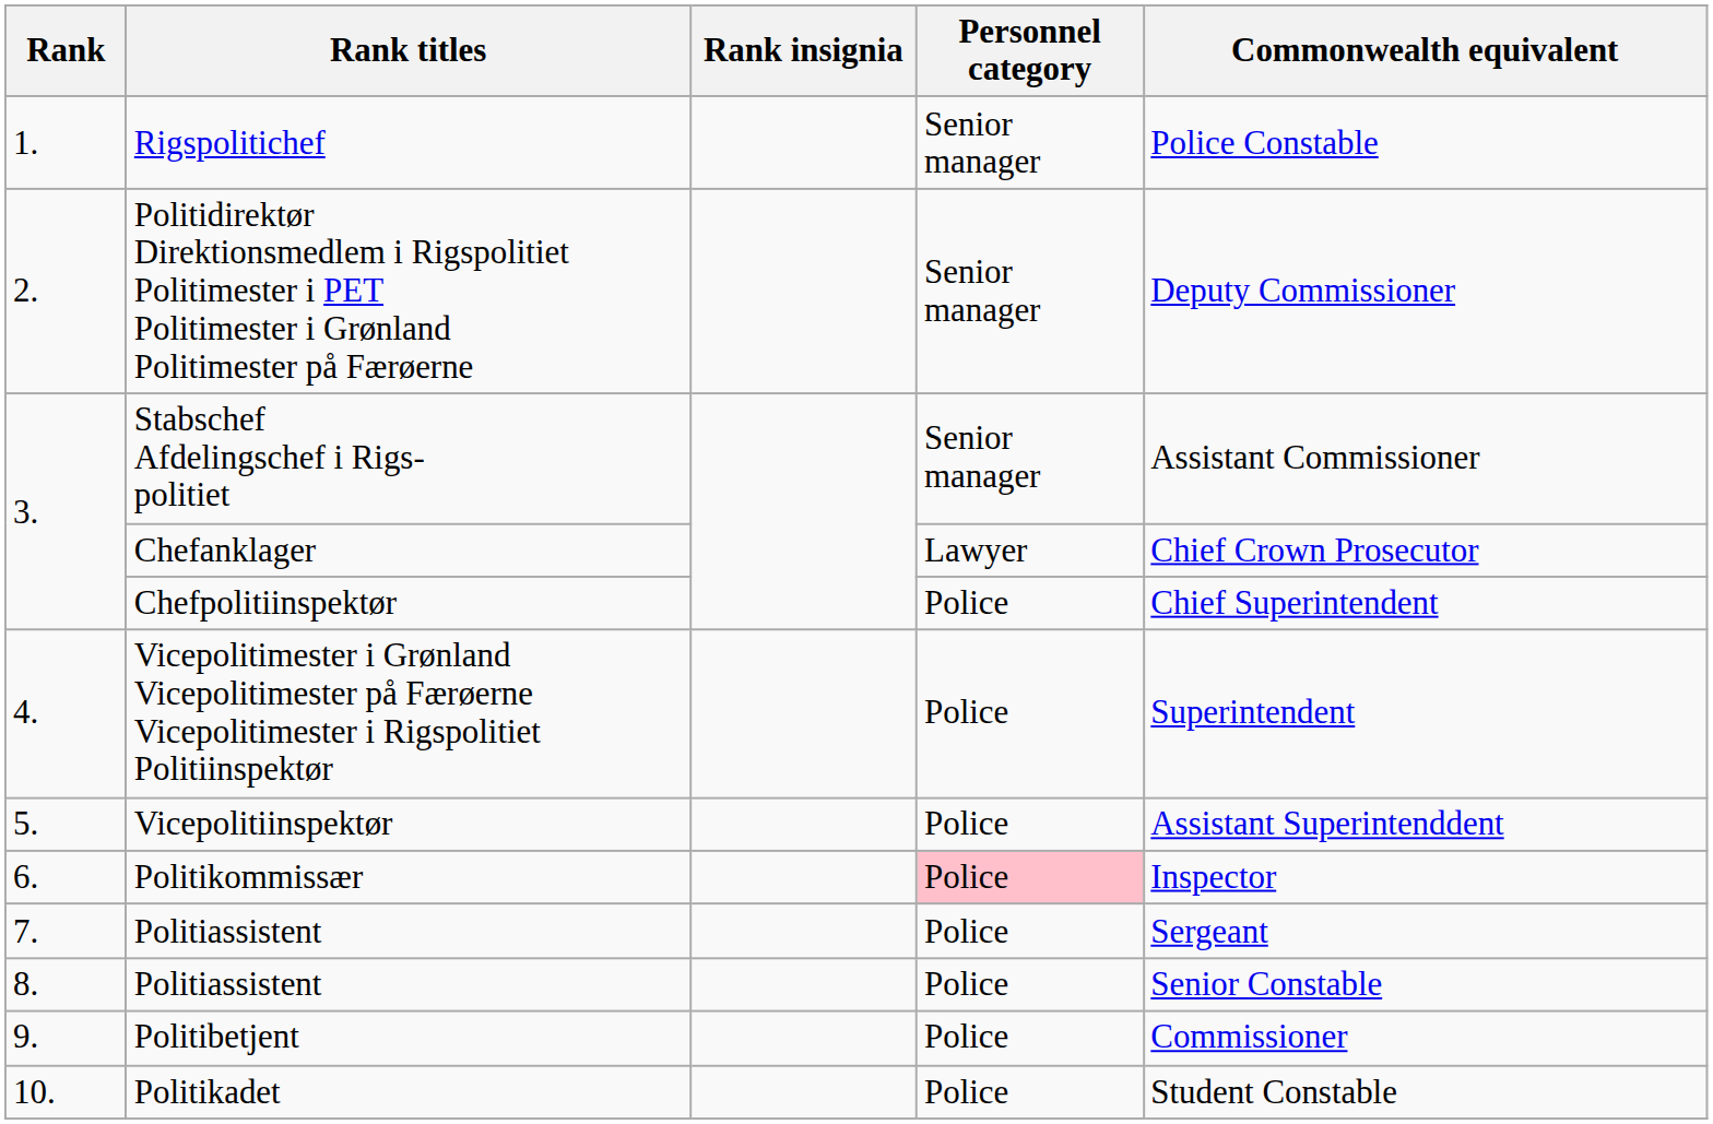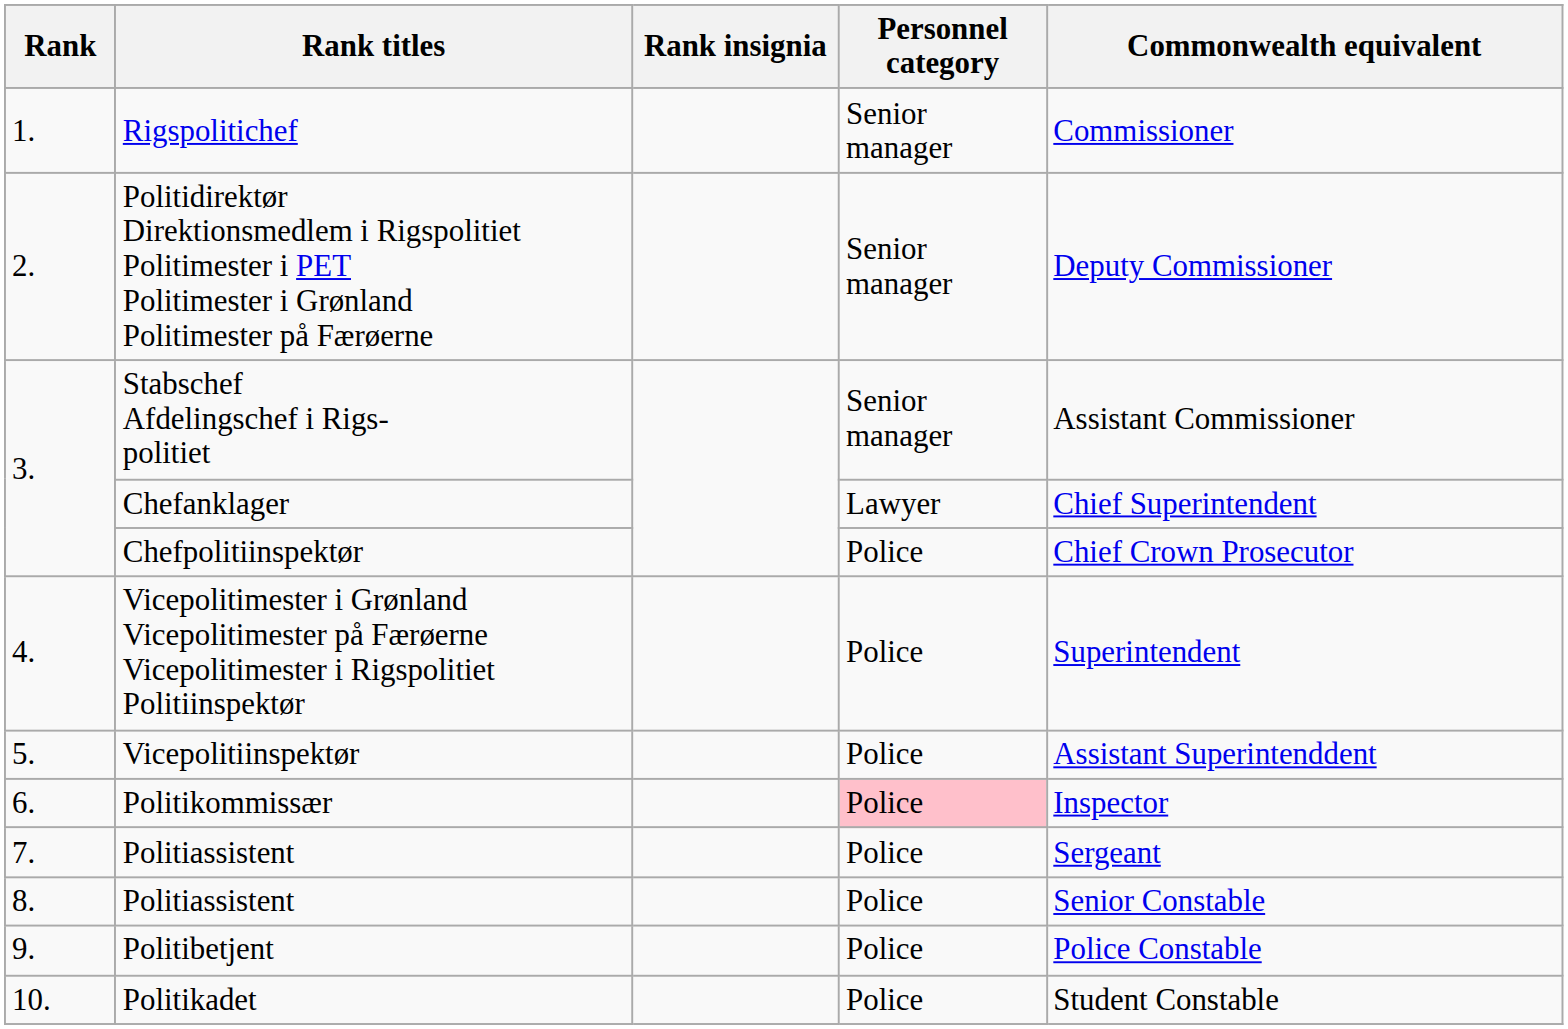Rigspolitichef | Commonwealth equivalent: Police Constable -> Commissioner
Chefanklager | Commonwealth equivalent: Chief Crown Prosecutor -> Chief Superintendent
Chefpolitiinspektør | Commonwealth equivalent: Chief Superintendent -> Chief Crown Prosecutor
Politibetjent | Commonwealth equivalent: Commissioner -> Police Constable
